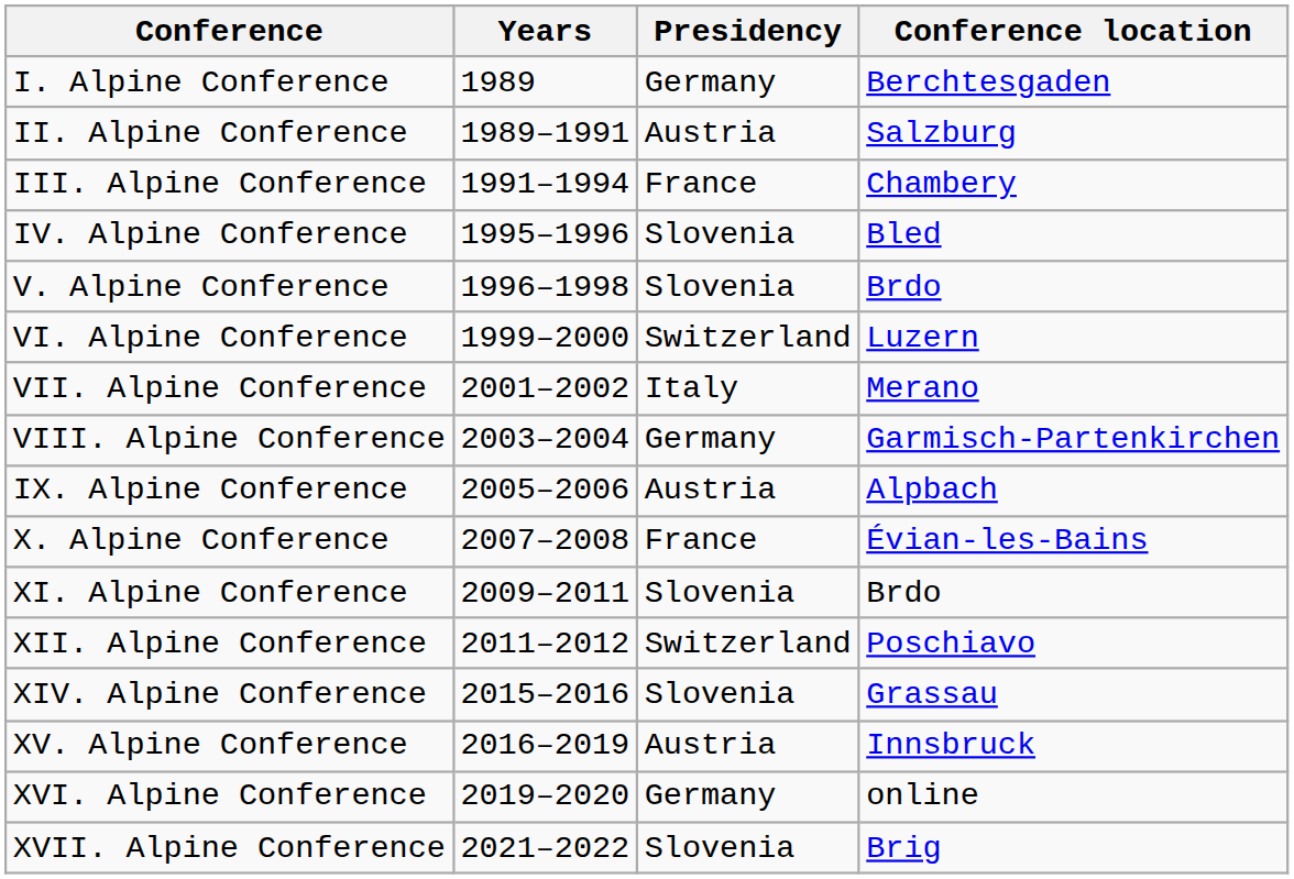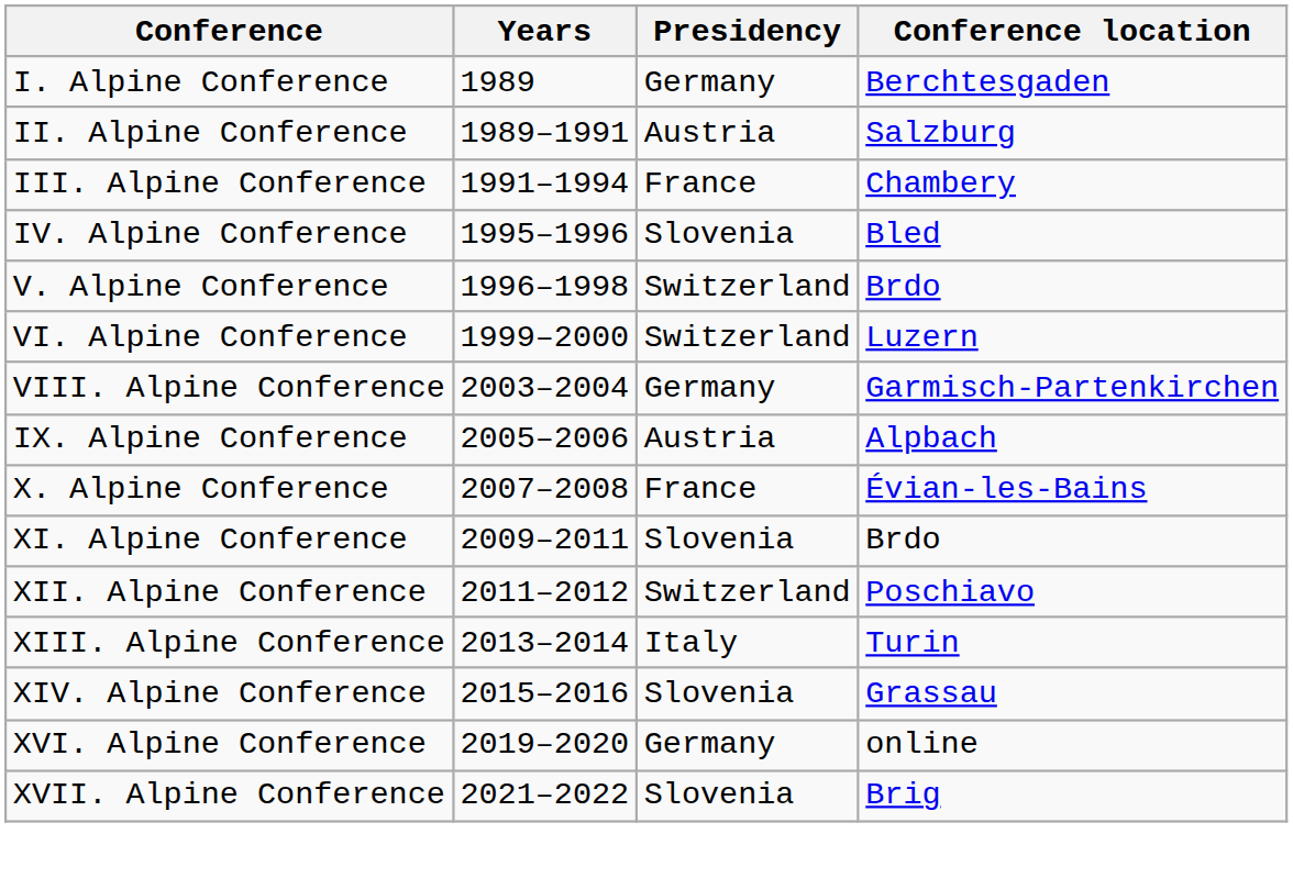V. Alpine Conference | Presidency: Slovenia -> Switzerland
- row: VII. Alpine Conference | 2001–2002 | Italy | Merano
+ row: XIII. Alpine Conference | 2013–2014 | Italy | Turin
- row: XV. Alpine Conference | 2016–2019 | Austria | Innsbruck
